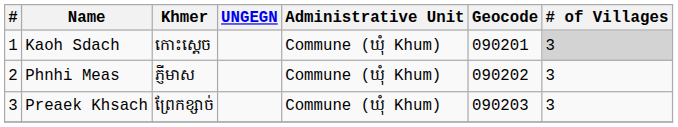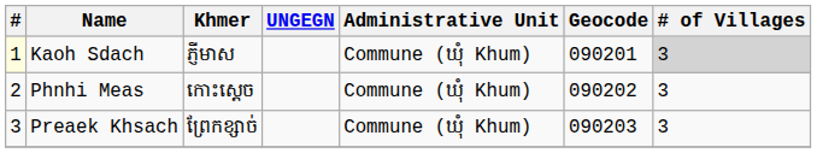Kaoh Sdach | #: no background -> lightyellow background
Kaoh Sdach | Khmer: កោះស្ដេច -> ភ្ញីមាស
Phnhi Meas | Khmer: ភ្ញីមាស -> កោះស្ដេច
